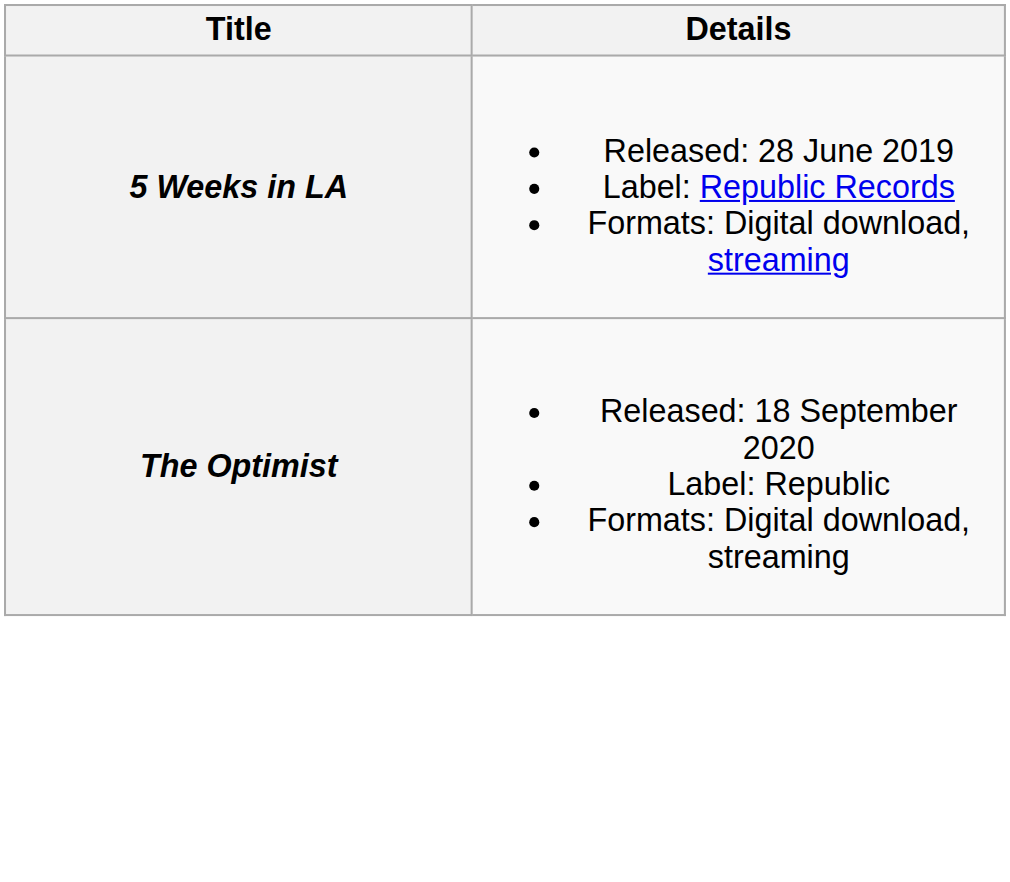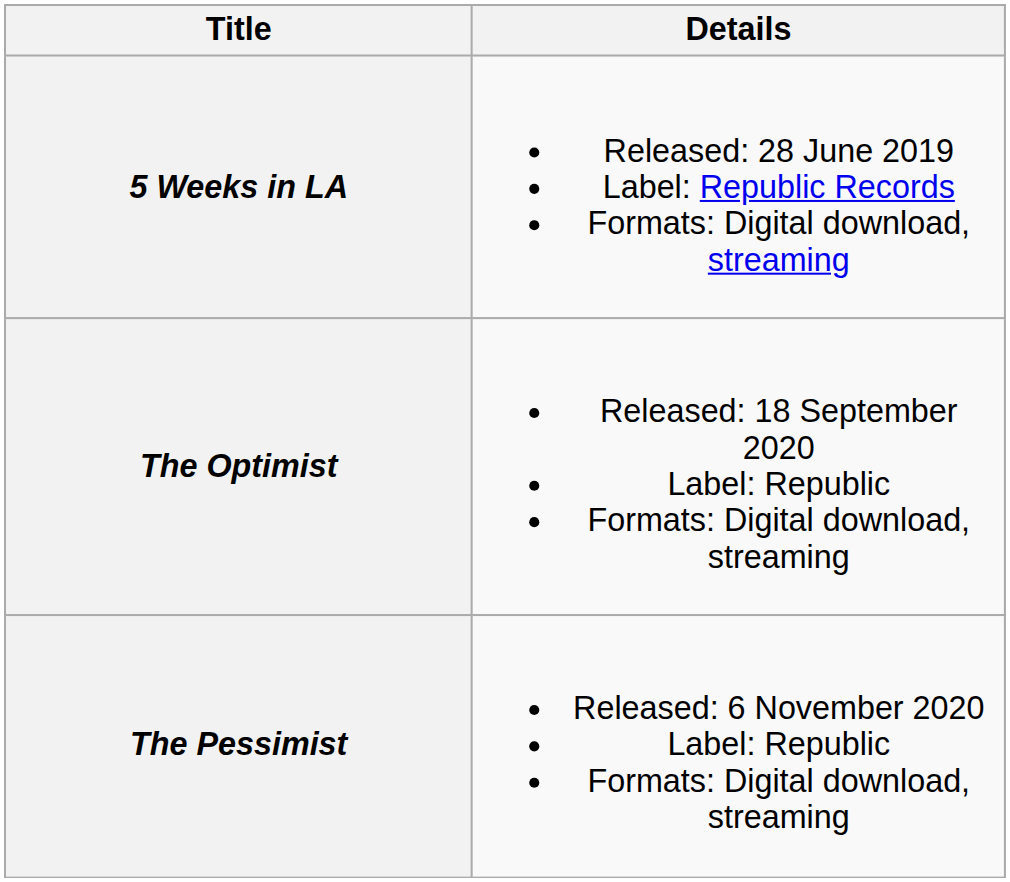+ row: The Pessimist | Released: 6 November 2020 Label: Republic Formats: Digital download, streaming
